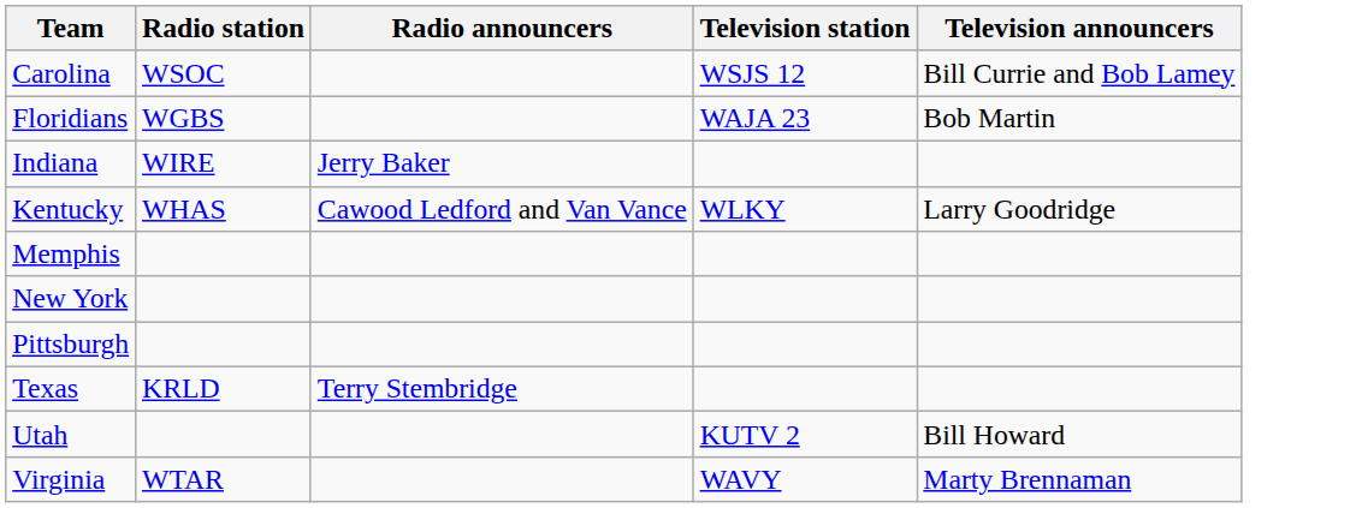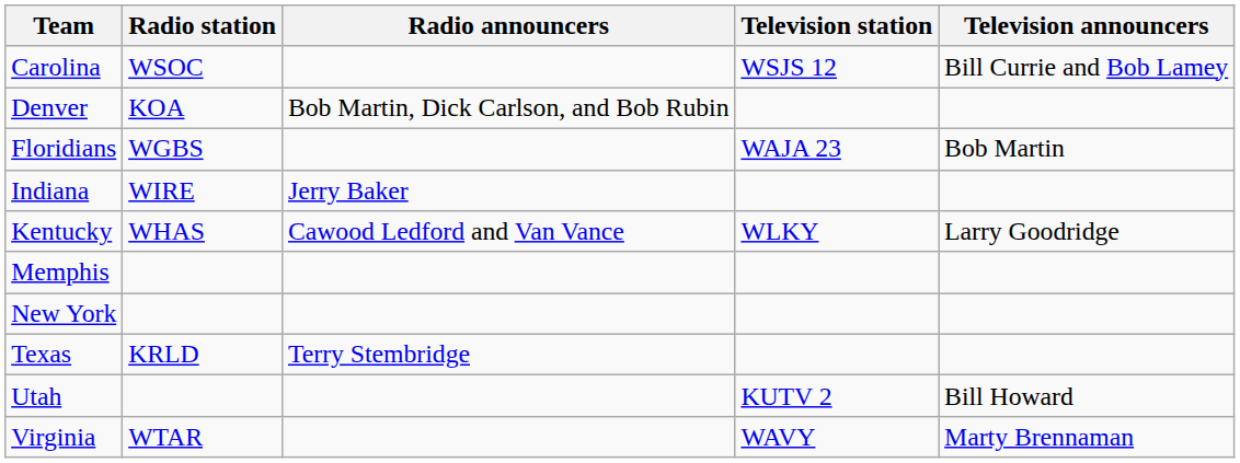+ row: Denver | KOA | Bob Martin, Dick Carlson, and Bob Rubin
- row: Pittsburgh
